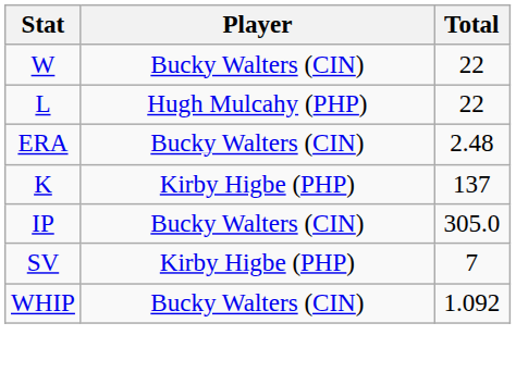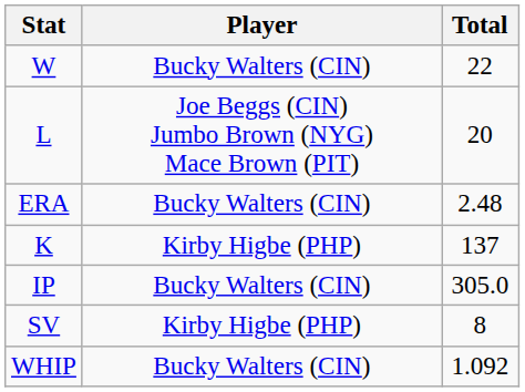L | Player: Hugh Mulcahy (PHP) -> Joe Beggs (CIN) Jumbo Brown (NYG) Mace Brown (PIT)
L | Total: 22 -> 20
SV | Total: 7 -> 8
